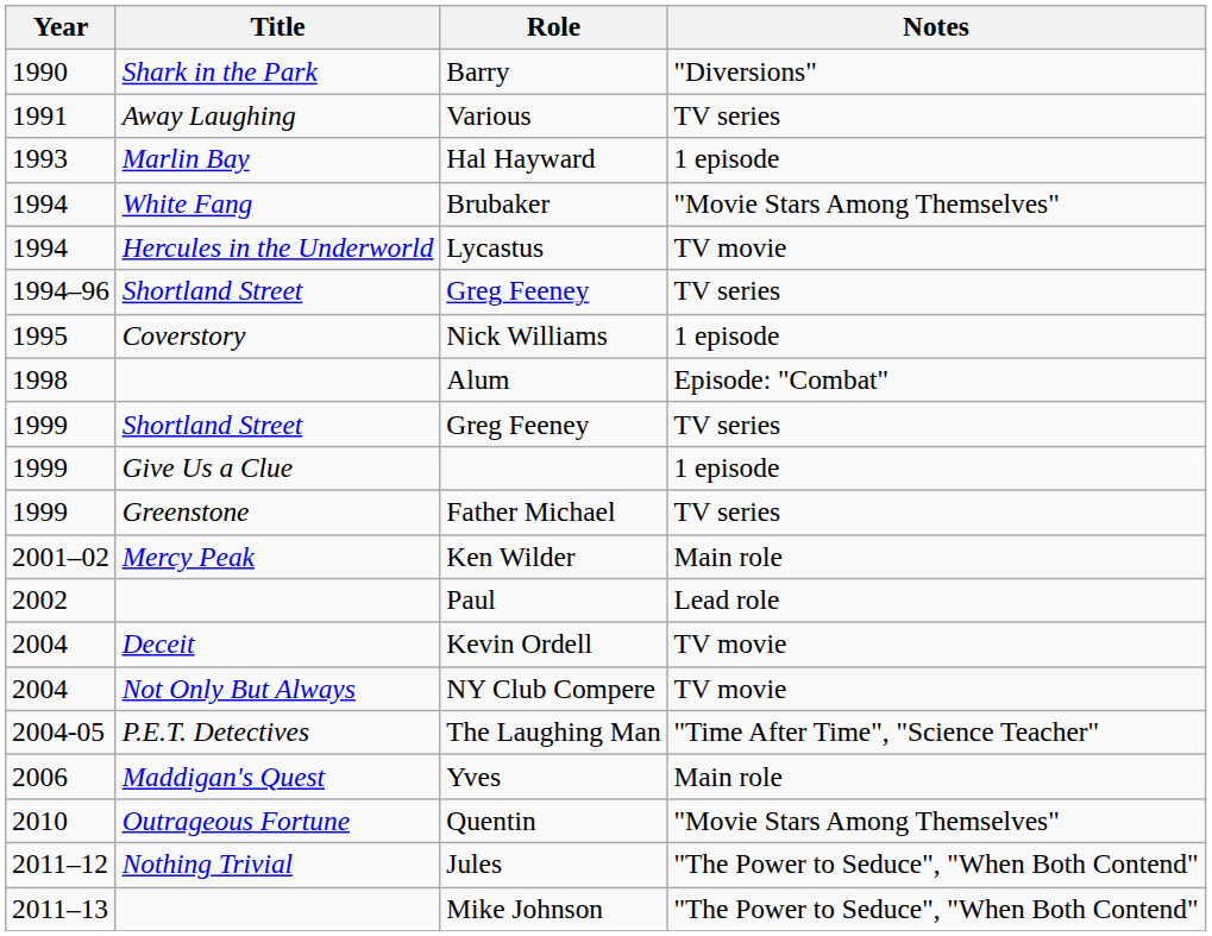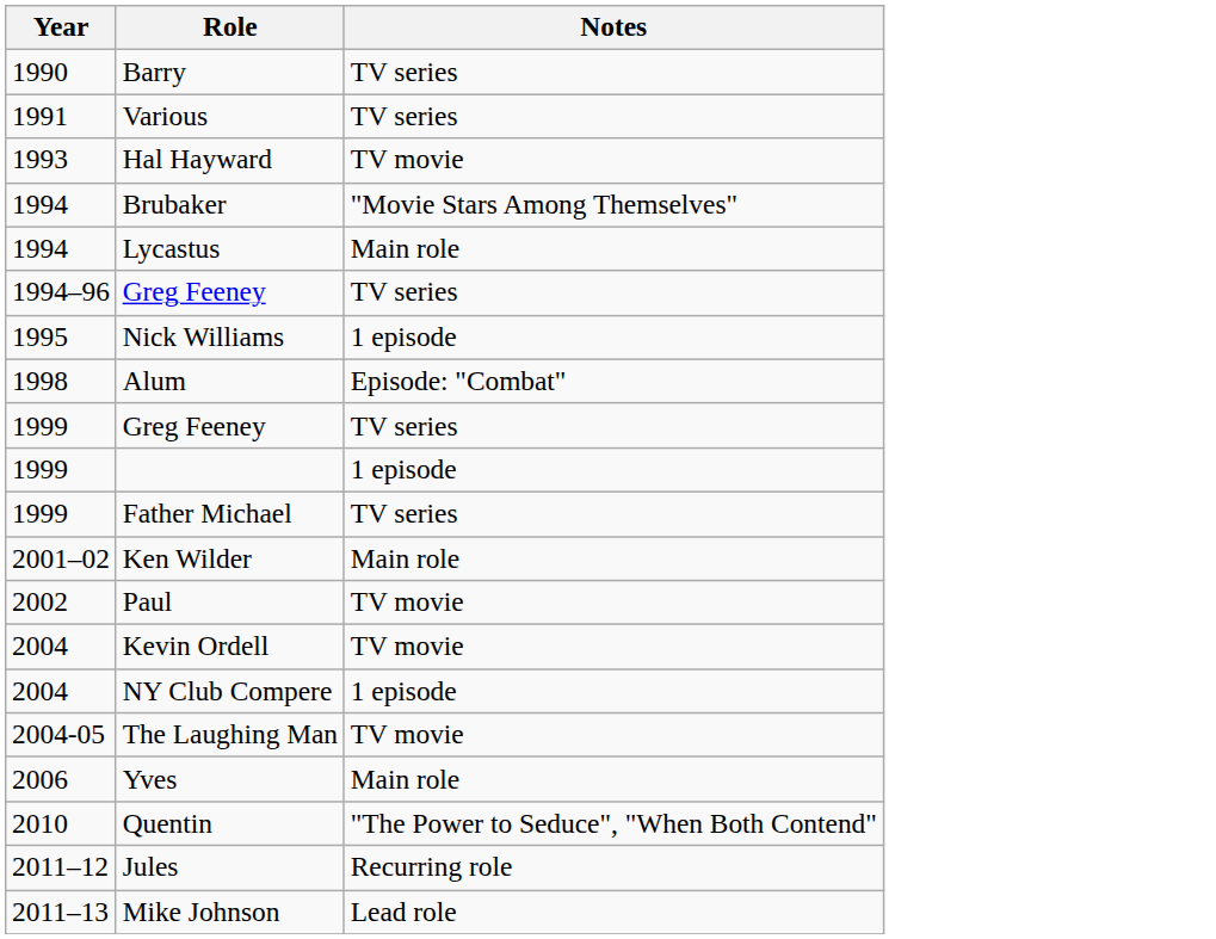- column: Title | Shark in the Park | Away Laughing | Marlin Bay | White Fang | Hercules in the Underworld | Shortland Street | Coverstory | Shortland Street | Give Us a Clue | Greenstone | Mercy Peak | Deceit | Not Only But Always | P.E.T. Detectives | Maddigan's Quest | Outrageous Fortune | Nothing Trivial
Barry | Notes: "Diversions" -> TV series
Hal Hayward | Notes: 1 episode -> TV movie
Lycastus | Notes: TV movie -> Main role
Paul | Notes: Lead role -> TV movie
NY Club Compere | Notes: TV movie -> 1 episode
The Laughing Man | Notes: "Time After Time", "Science Teacher" -> TV movie
Quentin | Notes: "Movie Stars Among Themselves" -> "The Power to Seduce", "When Both Contend"
Jules | Notes: "The Power to Seduce", "When Both Contend" -> Recurring role
Mike Johnson | Notes: "The Power to Seduce", "When Both Contend" -> Lead role
